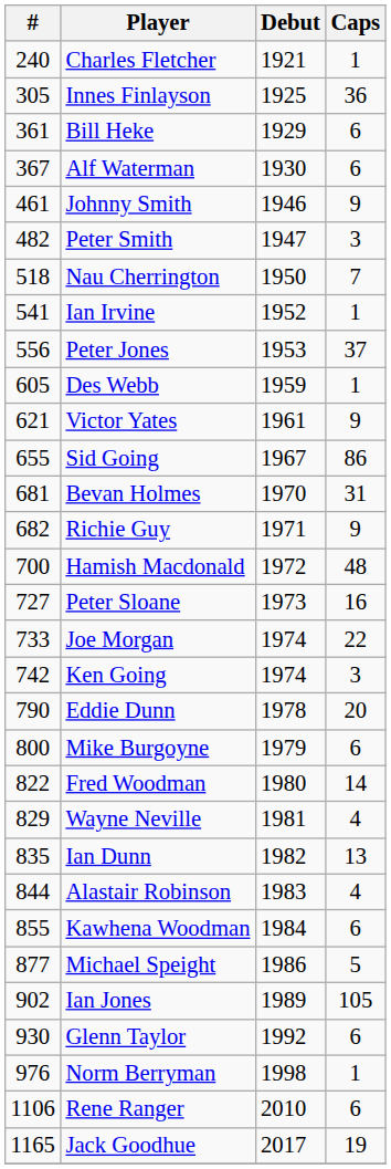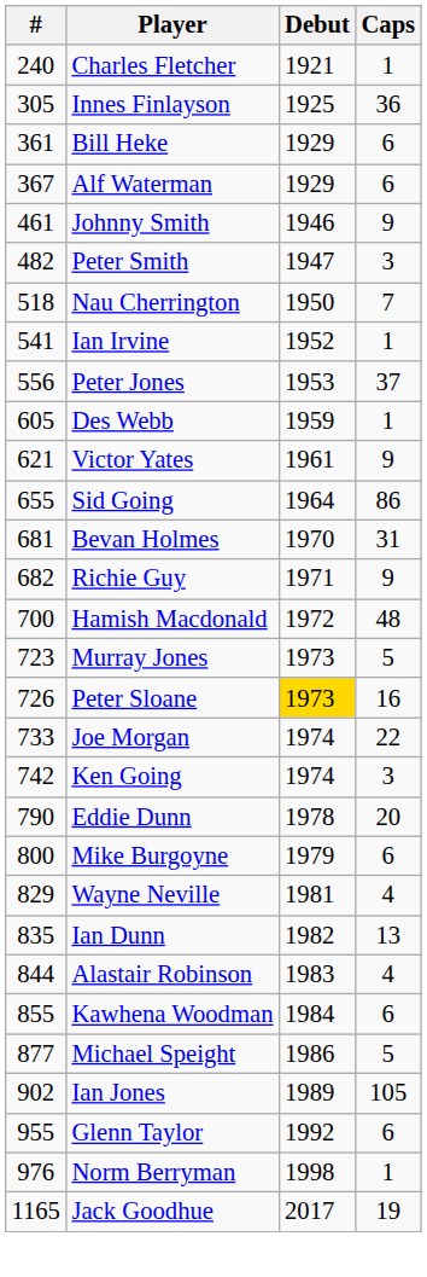Alf Waterman | Debut: 1930 -> 1929
Sid Going | Debut: 1967 -> 1964
+ row: 723 | Murray Jones | 1973 | 5
Peter Sloane | #: 727 -> 726
Peter Sloane | Debut: no background -> gold background
- row: 822 | Fred Woodman | 1980 | 14
Glenn Taylor | #: 930 -> 955
- row: 1106 | Rene Ranger | 2010 | 6
